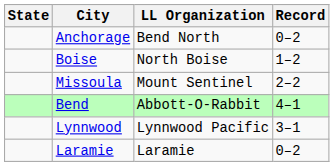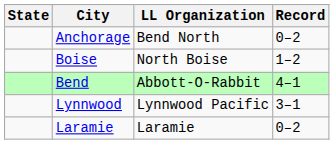- row: Missoula | Mount Sentinel | 2–2
